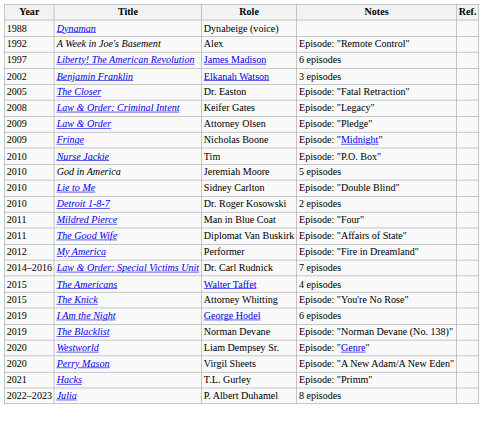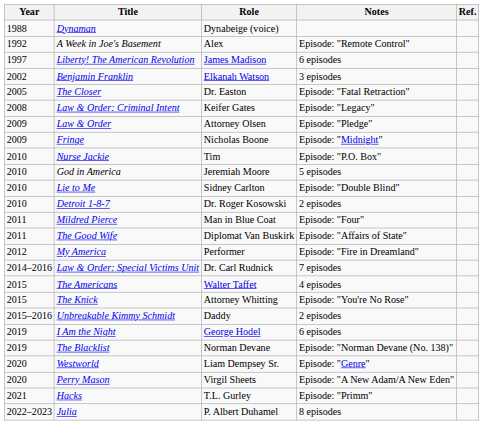+ row: 2015–2016 | Unbreakable Kimmy Schmidt | Daddy | 2 episodes
